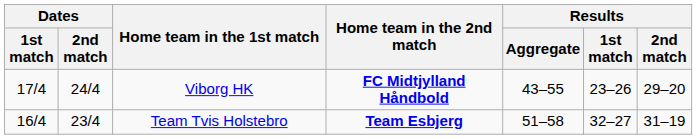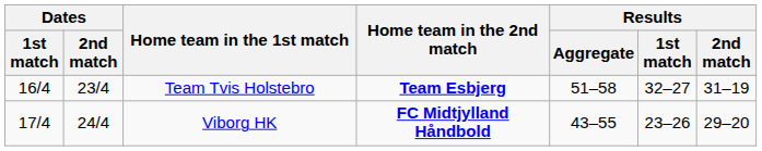rows swapped: Team Tvis Holstebro <-> Viborg HK
